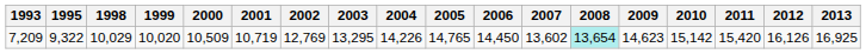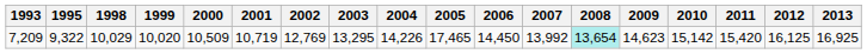7,209 | 2005: 14,765 -> 17,465
7,209 | 2007: 13,602 -> 13,992
7,209 | 2012: 16,126 -> 16,125
